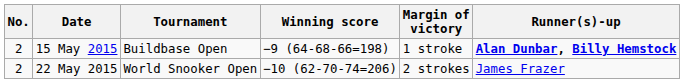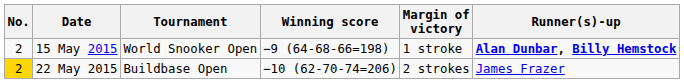15 May 2015 | Tournament: Buildbase Open -> World Snooker Open
22 May 2015 | No.: no background -> gold background
22 May 2015 | Tournament: World Snooker Open -> Buildbase Open
